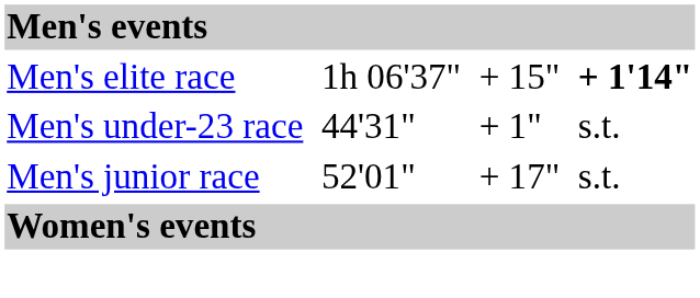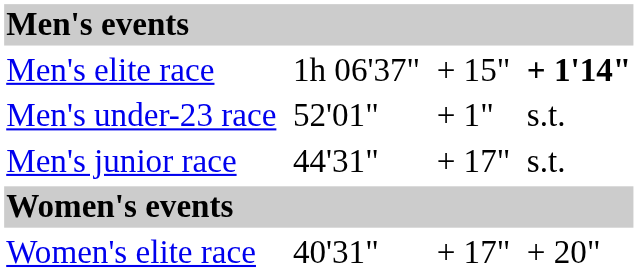Men's under-23 race | column 3: 44'31" -> 52'01"
Men's junior race | column 3: 52'01" -> 44'31"
+ row: Women's elite race | 40'31" | + 17" | + 20"
